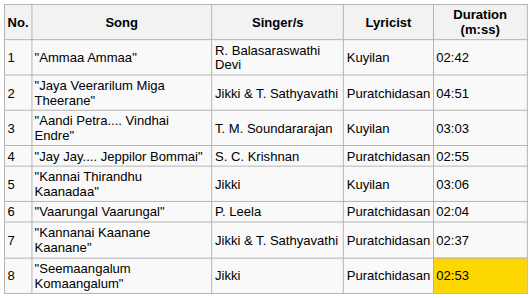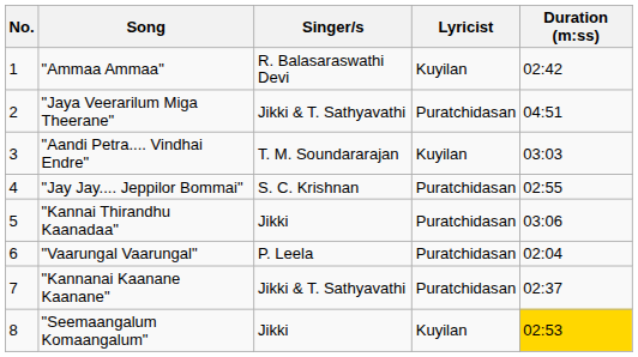"Kannai Thirandhu Kaanadaa" | Lyricist: Kuyilan -> Puratchidasan
"Seemaangalum Komaangalum" | Lyricist: Puratchidasan -> Kuyilan
